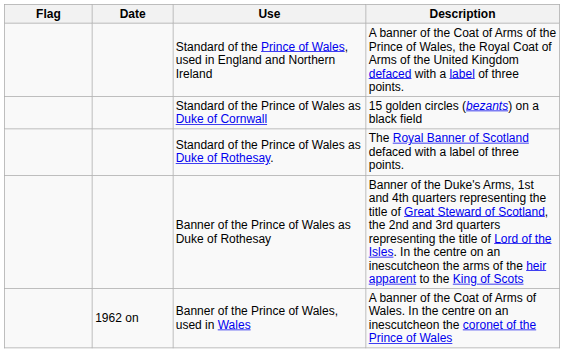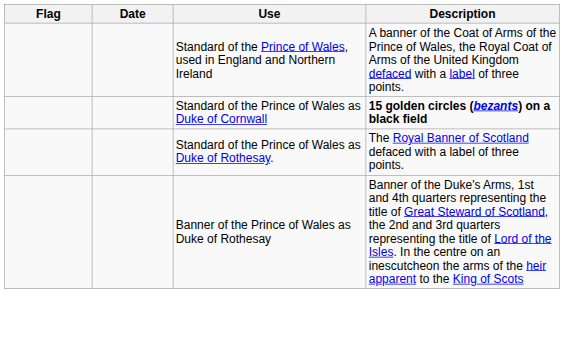Standard of the Prince of Wales as Duke of Cornwall | Description: normal -> bold
- row: 1962 on | Banner of the Prince of Wales, used in Wales | A banner of the Coat of Arms of Wales. In the centre on an inescutcheon the coronet of the Prince of Wales
